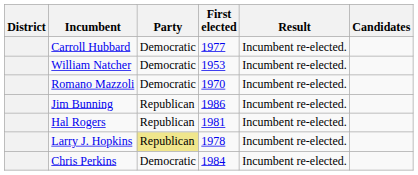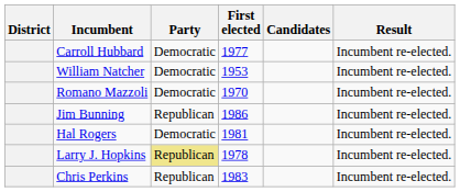columns swapped: Result <-> Candidates
Hal Rogers | Party: Republican -> Democratic
Chris Perkins | Party: Democratic -> Republican
Chris Perkins | First elected: 1984 -> 1983
